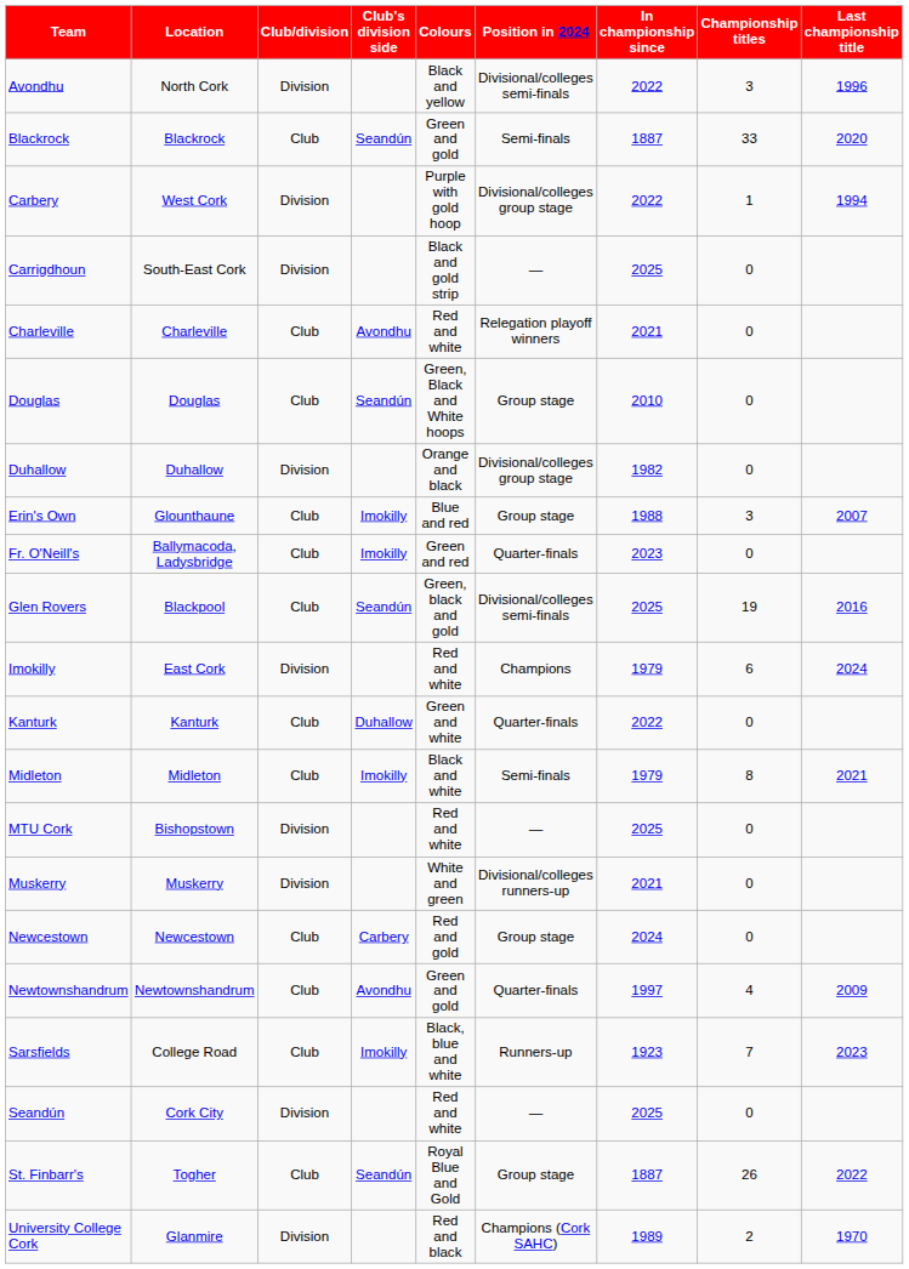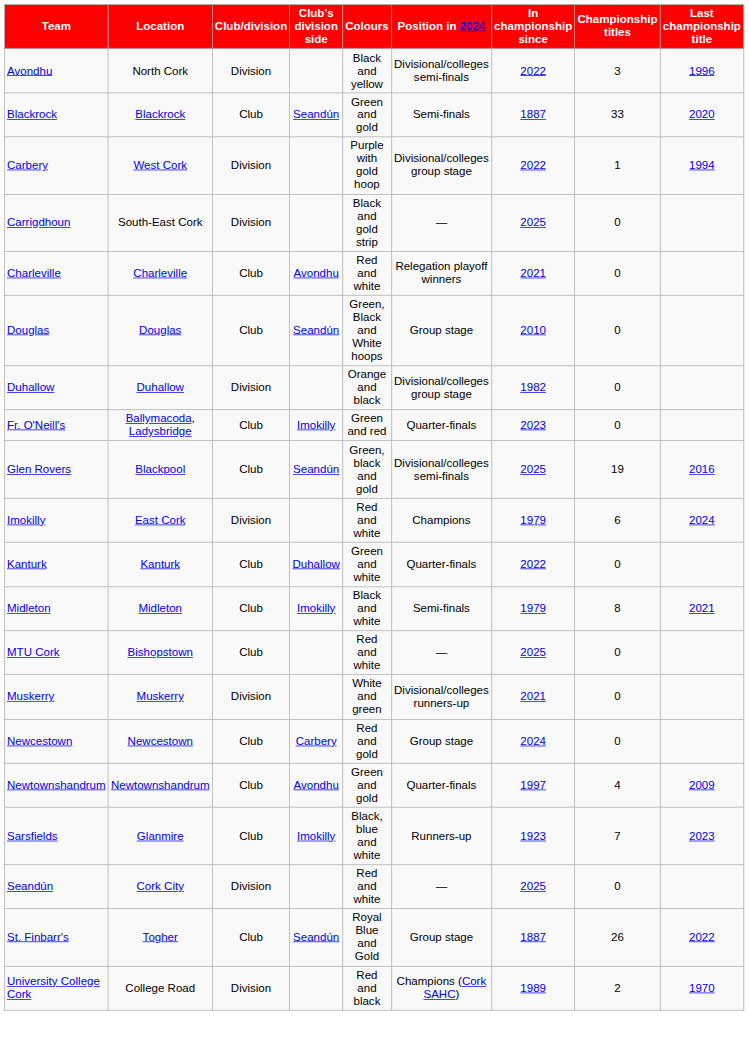- row: Erin's Own | Glounthaune | Club | Imokilly | Blue and red | Group stage | 1988 | 3 | 2007
MTU Cork | Club/division: Division -> Club
Sarsfields | Location: College Road -> Glanmire
University College Cork | Location: Glanmire -> College Road
